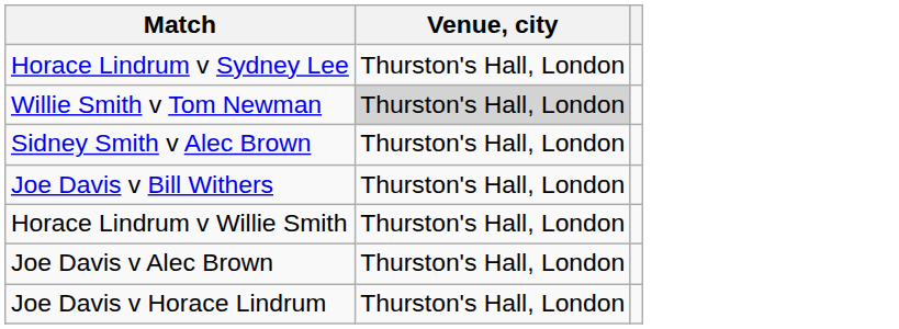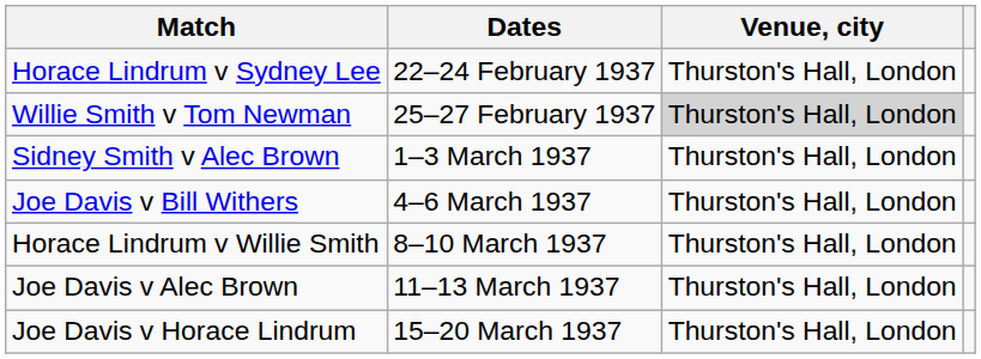+ column: Dates | 22–24 February 1937 | 25–27 February 1937 | 1–3 March 1937 | 4–6 March 1937 | 8–10 March 1937 | 11–13 March 1937 | 15–20 March 1937
